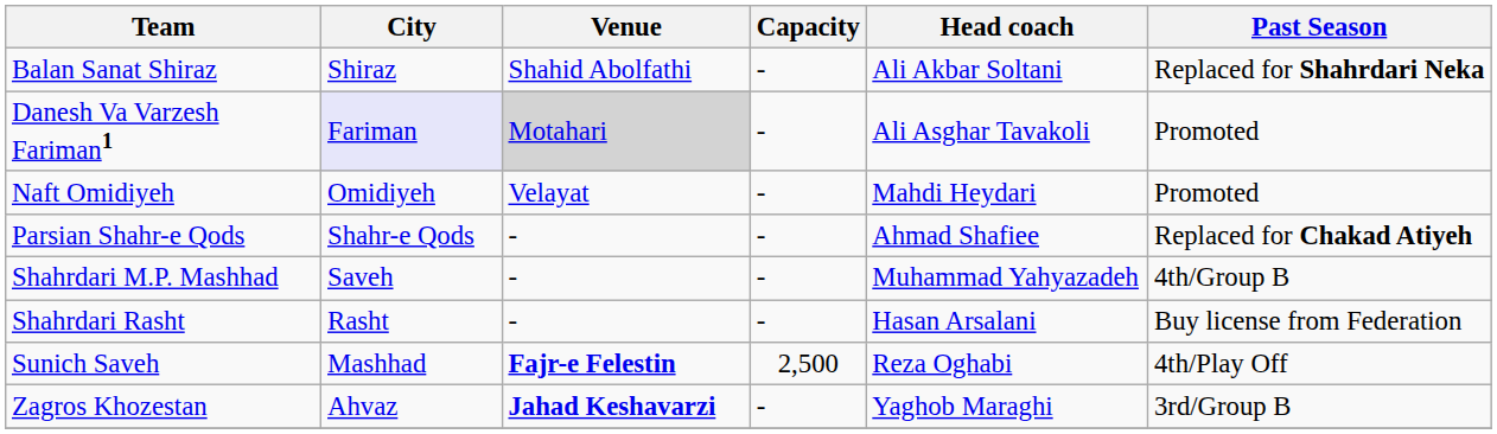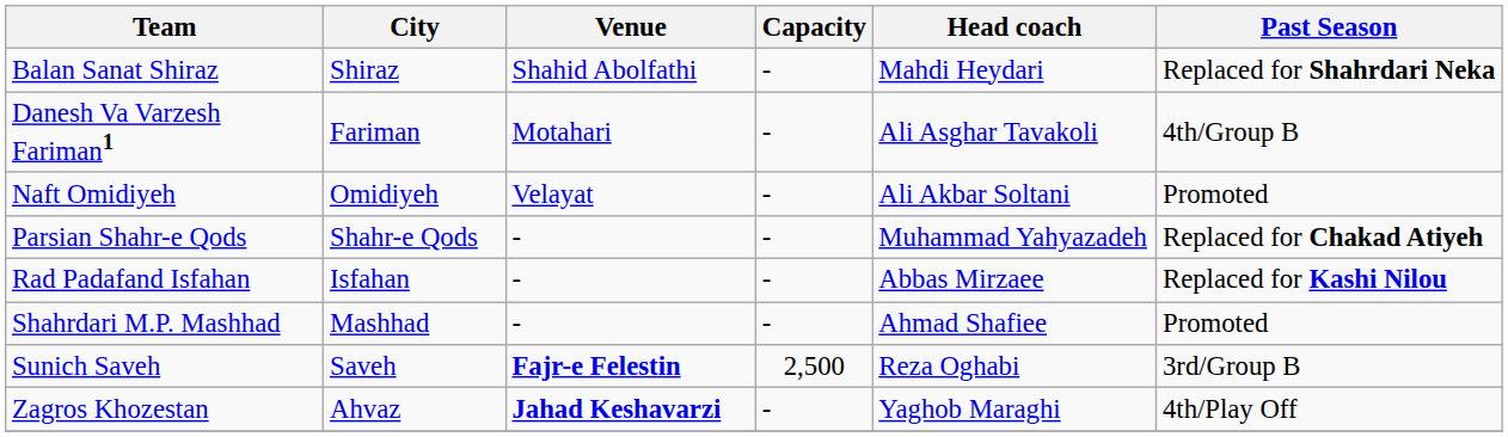Balan Sanat Shiraz | Head coach: Ali Akbar Soltani -> Mahdi Heydari
Danesh Va Varzesh Fariman1 | City: lavender background -> no background
Danesh Va Varzesh Fariman1 | Venue: lightgrey background -> no background
Danesh Va Varzesh Fariman1 | Past Season: Promoted -> 4th/Group B
Naft Omidiyeh | Head coach: Mahdi Heydari -> Ali Akbar Soltani
Parsian Shahr-e Qods | Head coach: Ahmad Shafiee -> Muhammad Yahyazadeh
+ row: Rad Padafand Isfahan | Isfahan | - | - | Abbas Mirzaee | Replaced for Kashi Nilou
Shahrdari M.P. Mashhad | City: Saveh -> Mashhad
Shahrdari M.P. Mashhad | Head coach: Muhammad Yahyazadeh -> Ahmad Shafiee
Shahrdari M.P. Mashhad | Past Season: 4th/Group B -> Promoted
- row: Shahrdari Rasht | Rasht | - | - | Hasan Arsalani | Buy license from Federation
Sunich Saveh | City: Mashhad -> Saveh
Sunich Saveh | Past Season: 4th/Play Off -> 3rd/Group B
Zagros Khozestan | Past Season: 3rd/Group B -> 4th/Play Off
